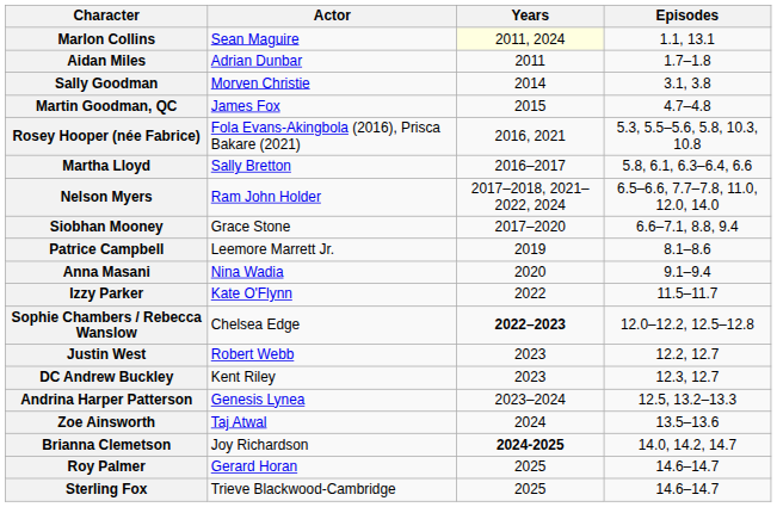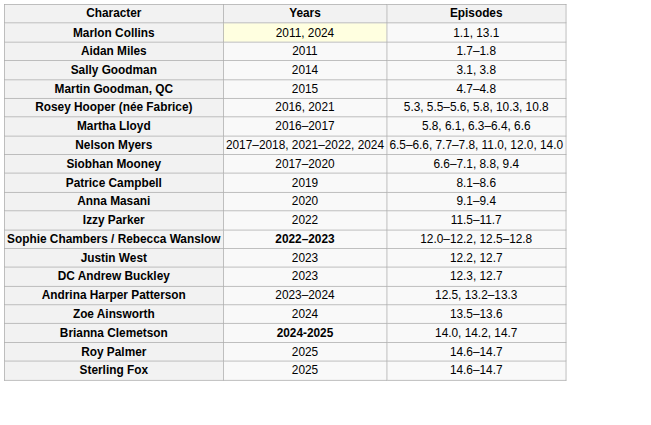- column: Actor | Sean Maguire | Adrian Dunbar | Morven Christie | James Fox | Fola Evans-Akingbola (2016), Prisca Bakare (2021) | Sally Bretton | Ram John Holder | Grace Stone | Leemore Marrett Jr. | Nina Wadia | Kate O'Flynn | Chelsea Edge | Robert Webb | Kent Riley | Genesis Lynea | Taj Atwal | Joy Richardson | Gerard Horan | Trieve Blackwood-Cambridge
